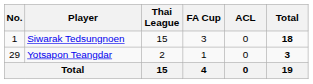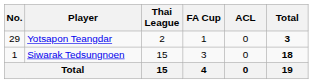rows swapped: Siwarak Tedsungnoen <-> Yotsapon Teangdar
